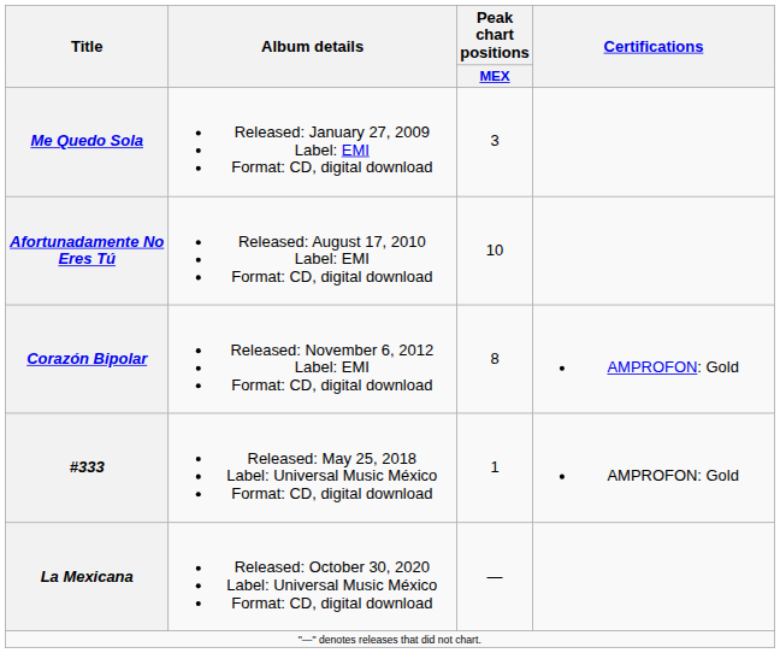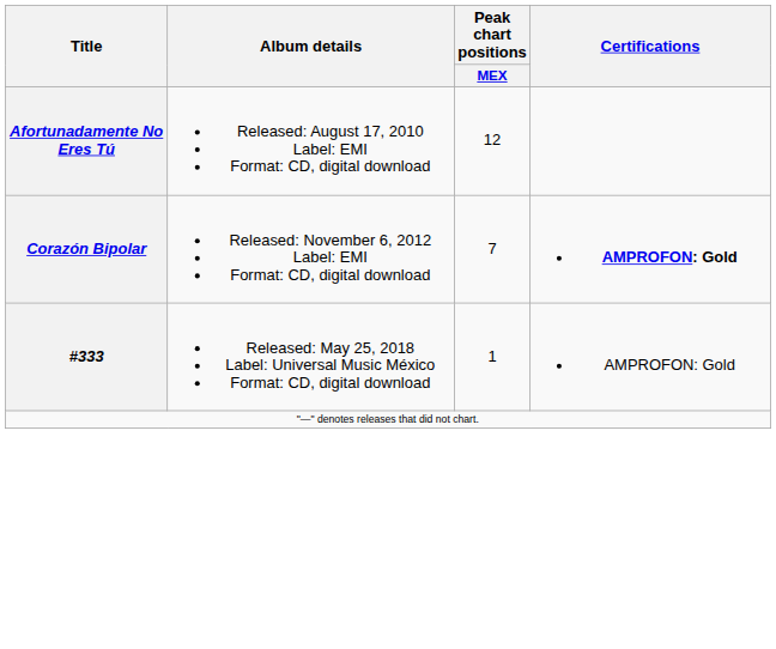- row: Me Quedo Sola | Released: January 27, 2009 Label: EMI Format: CD, digital download | 3
Afortunadamente No Eres Tú | Peak chart positions / MEX: 10 -> 12
Corazón Bipolar | Peak chart positions / MEX: 8 -> 7
Corazón Bipolar | Certifications: normal -> bold
- row: La Mexicana | Released: October 30, 2020 Label: Universal Music México Format: CD, digital download | —
